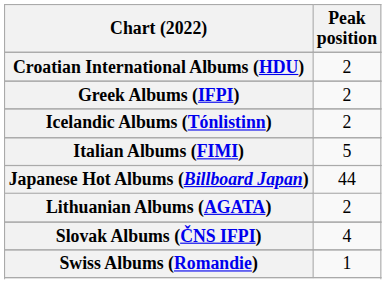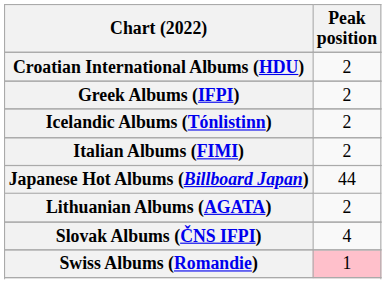Italian Albums (FIMI) | Peak position: 5 -> 2
Swiss Albums (Romandie) | Peak position: no background -> pink background
